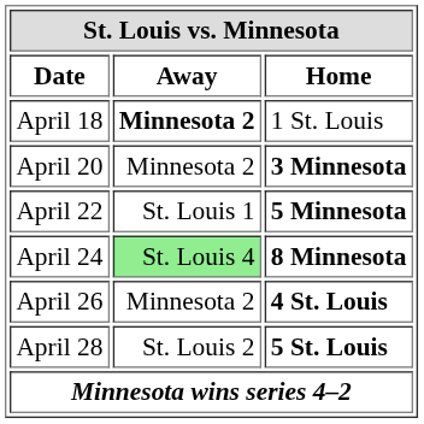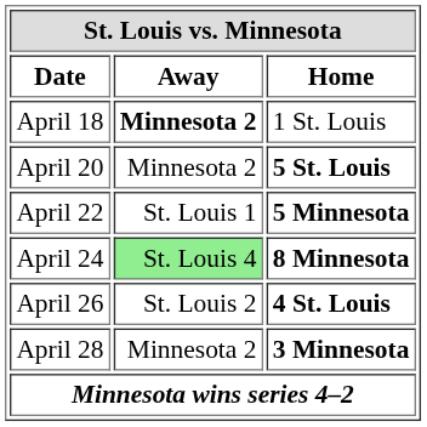April 20 | Home: 3 Minnesota -> 5 St. Louis
April 26 | Away: Minnesota 2 -> St. Louis 2
April 28 | Away: St. Louis 2 -> Minnesota 2
April 28 | Home: 5 St. Louis -> 3 Minnesota
